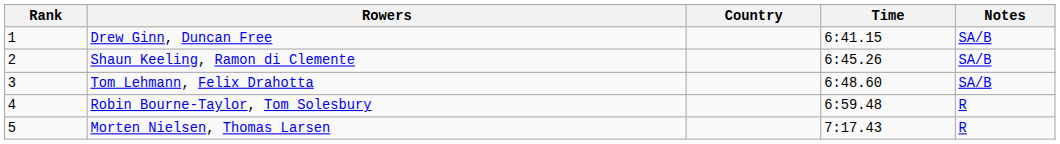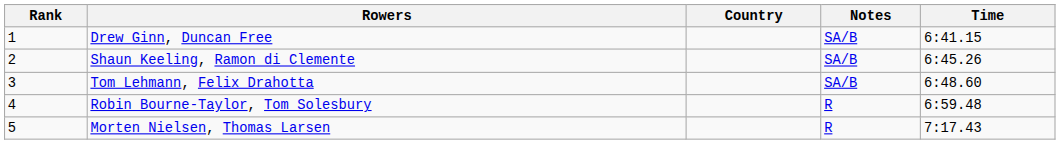columns swapped: Time <-> Notes
